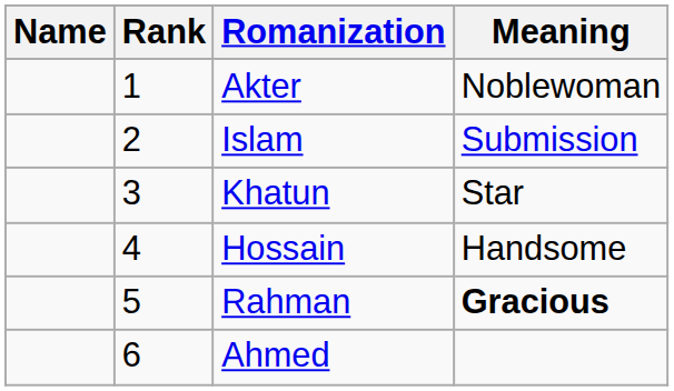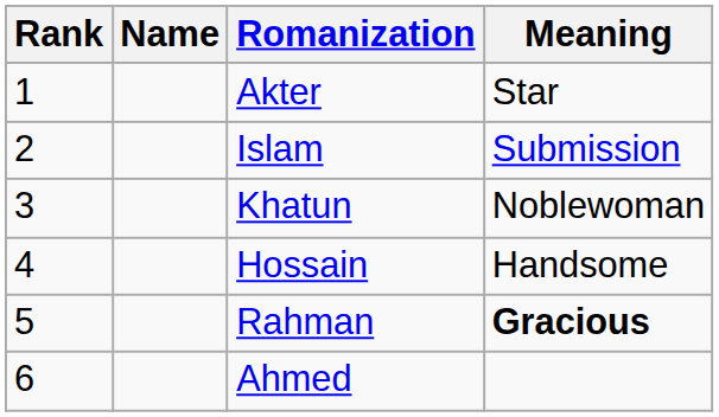columns swapped: Rank <-> Name
Akter | Meaning: Noblewoman -> Star
Khatun | Meaning: Star -> Noblewoman
